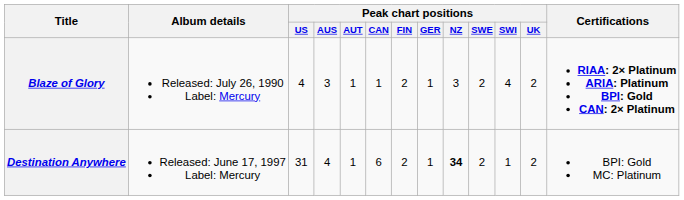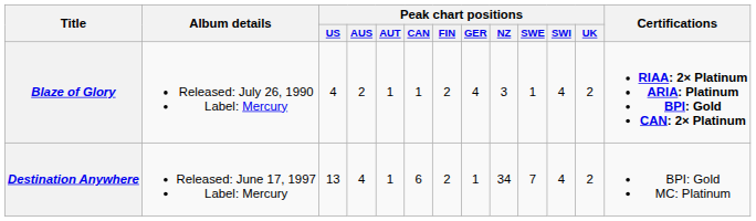Blaze of Glory | Peak chart positions / AUS: 3 -> 2
Blaze of Glory | Peak chart positions / GER: 1 -> 4
Blaze of Glory | Peak chart positions / SWE: 2 -> 1
Destination Anywhere | Peak chart positions / US: 31 -> 13
Destination Anywhere | Peak chart positions / NZ: bold -> normal
Destination Anywhere | Peak chart positions / SWE: 2 -> 7
Destination Anywhere | Peak chart positions / SWI: 1 -> 4
